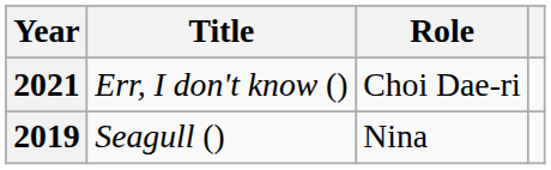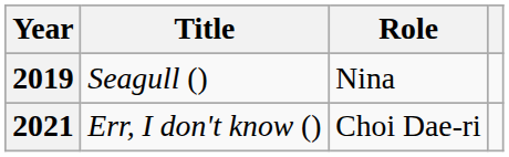rows swapped: 2019 <-> 2021
